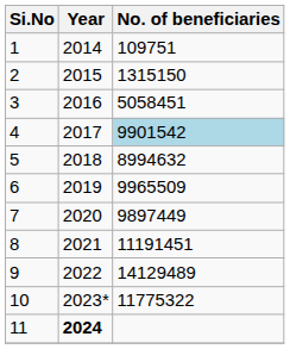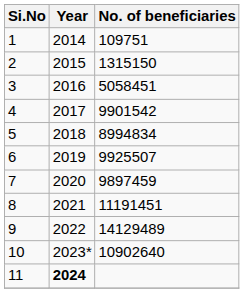4 | No. of beneficiaries: lightblue background -> no background
5 | No. of beneficiaries: 8994632 -> 8994834
6 | No. of beneficiaries: 9965509 -> 9925507
7 | No. of beneficiaries: 9897449 -> 9897459
10 | No. of beneficiaries: 11775322 -> 10902640
